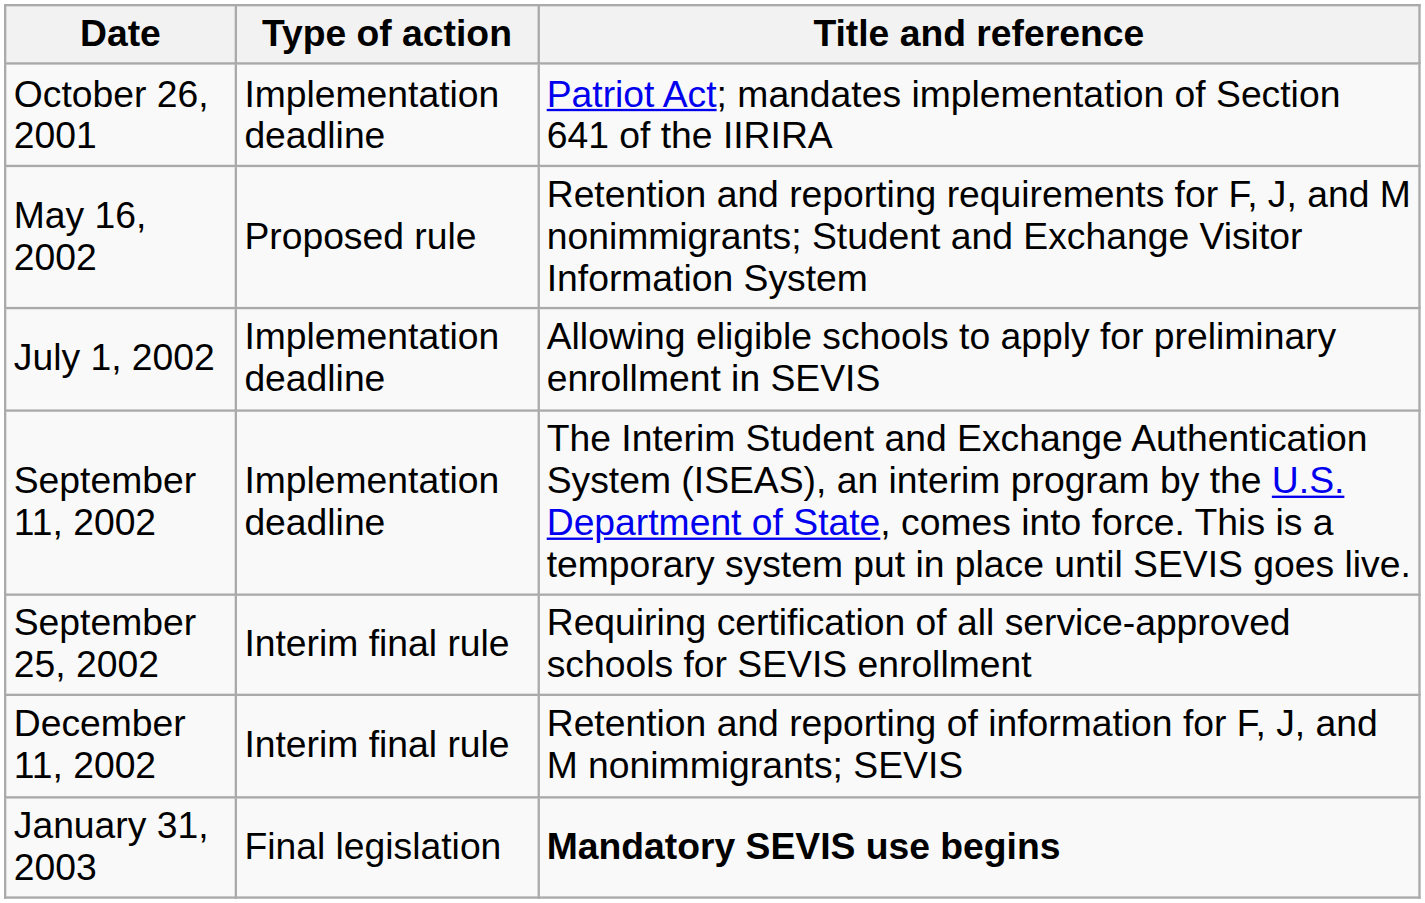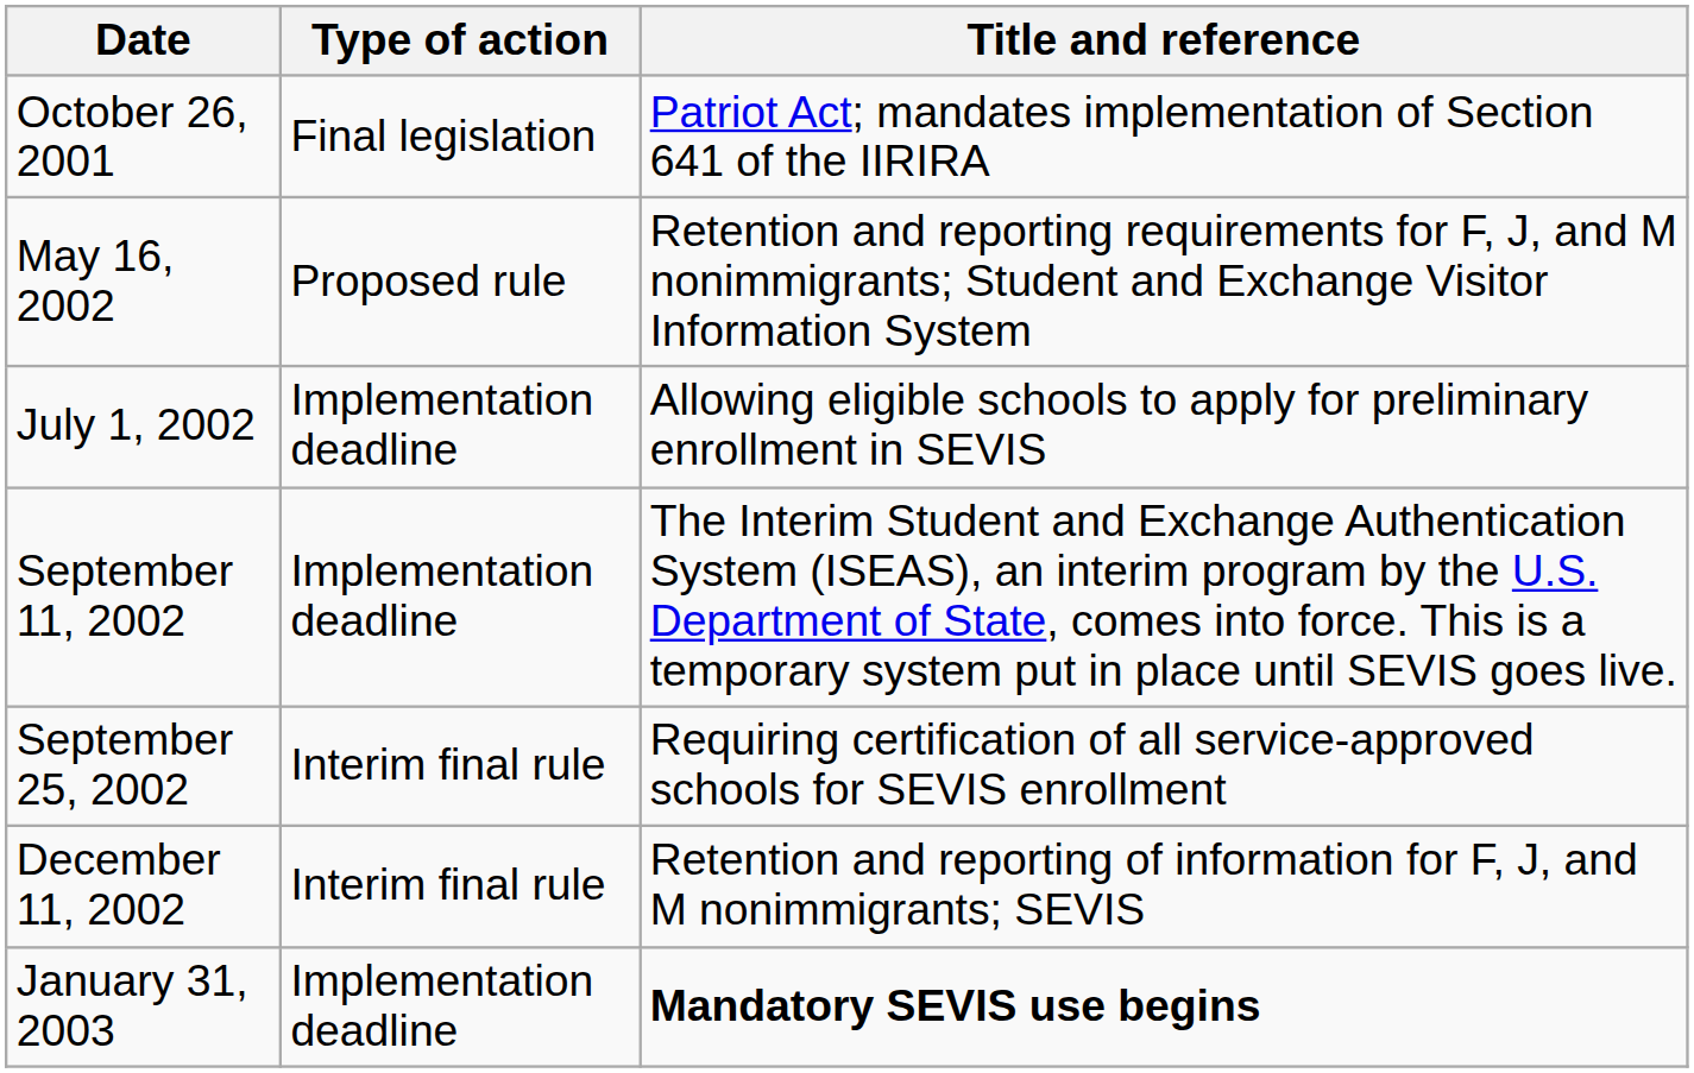October 26, 2001 | Type of action: Implementation deadline -> Final legislation
January 31, 2003 | Type of action: Final legislation -> Implementation deadline
